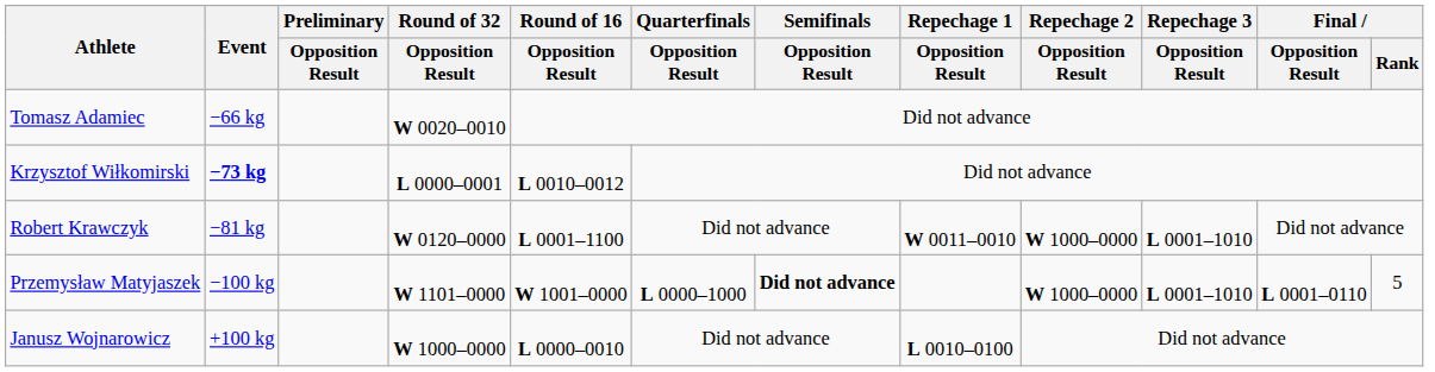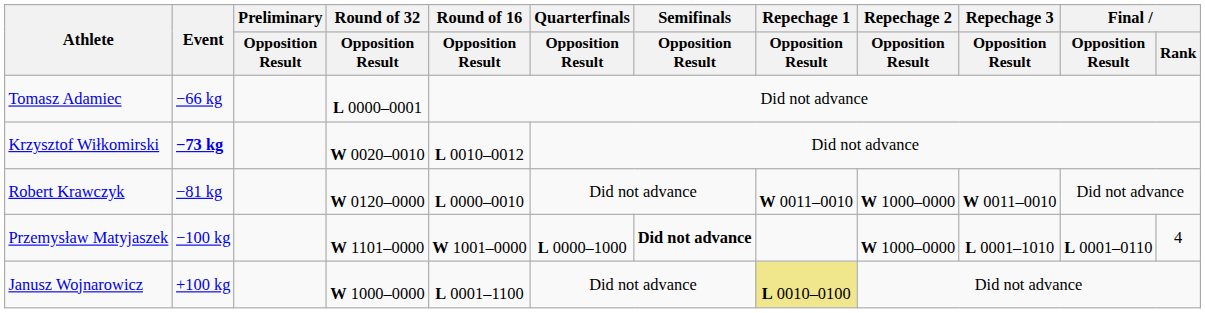Tomasz Adamiec | Round of 32 / Opposition Result: W 0020–0010 -> L 0000–0001
Krzysztof Wiłkomirski | Round of 32 / Opposition Result: L 0000–0001 -> W 0020–0010
Robert Krawczyk | Round of 16 / Opposition Result: L 0001–1100 -> L 0000–0010
Robert Krawczyk | Repechage 3 / Opposition Result: L 0001–1010 -> W 0011–0010
Przemysław Matyjaszek | Final / Rank: 5 -> 4
Janusz Wojnarowicz | Round of 16 / Opposition Result: L 0000–0010 -> L 0001–1100
Janusz Wojnarowicz | Repechage 1 / Opposition Result: no background -> khaki background
